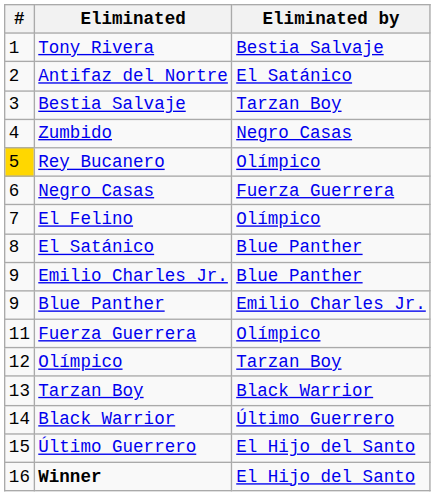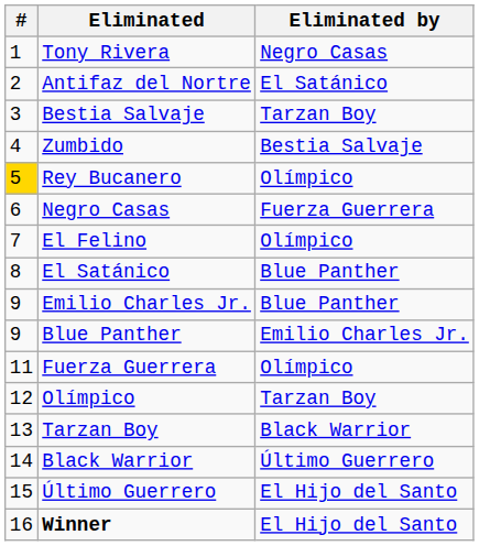Tony Rivera | Eliminated by: Bestia Salvaje -> Negro Casas
Zumbido | Eliminated by: Negro Casas -> Bestia Salvaje
